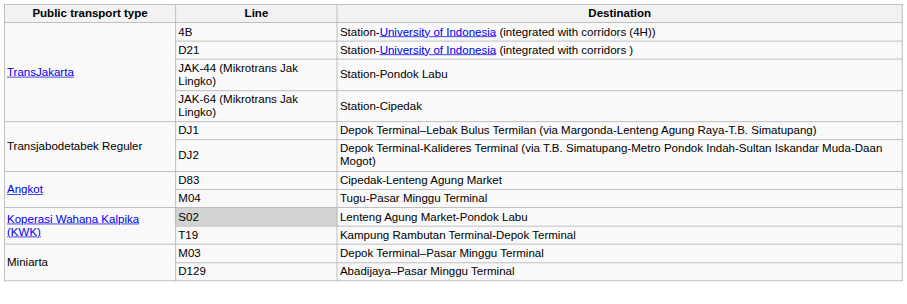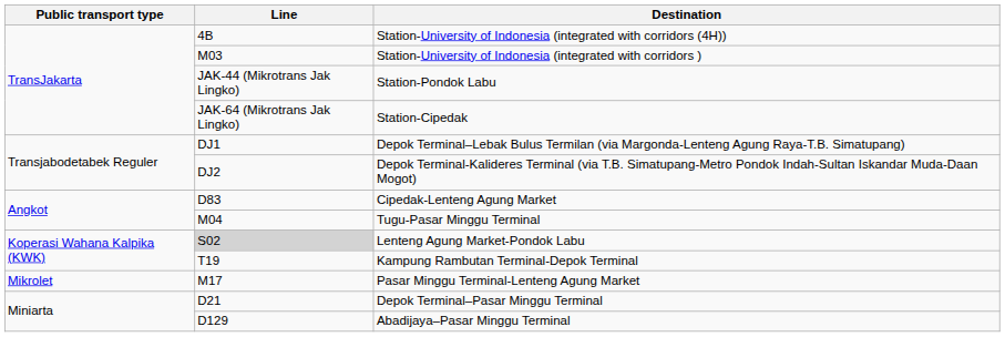Station-University of Indonesia (integrated with corridors ) | Line: D21 -> M03
+ row: Mikrolet | M17 | Pasar Minggu Terminal-Lenteng Agung Market
Depok Terminal–Pasar Minggu Terminal | Line: M03 -> D21
